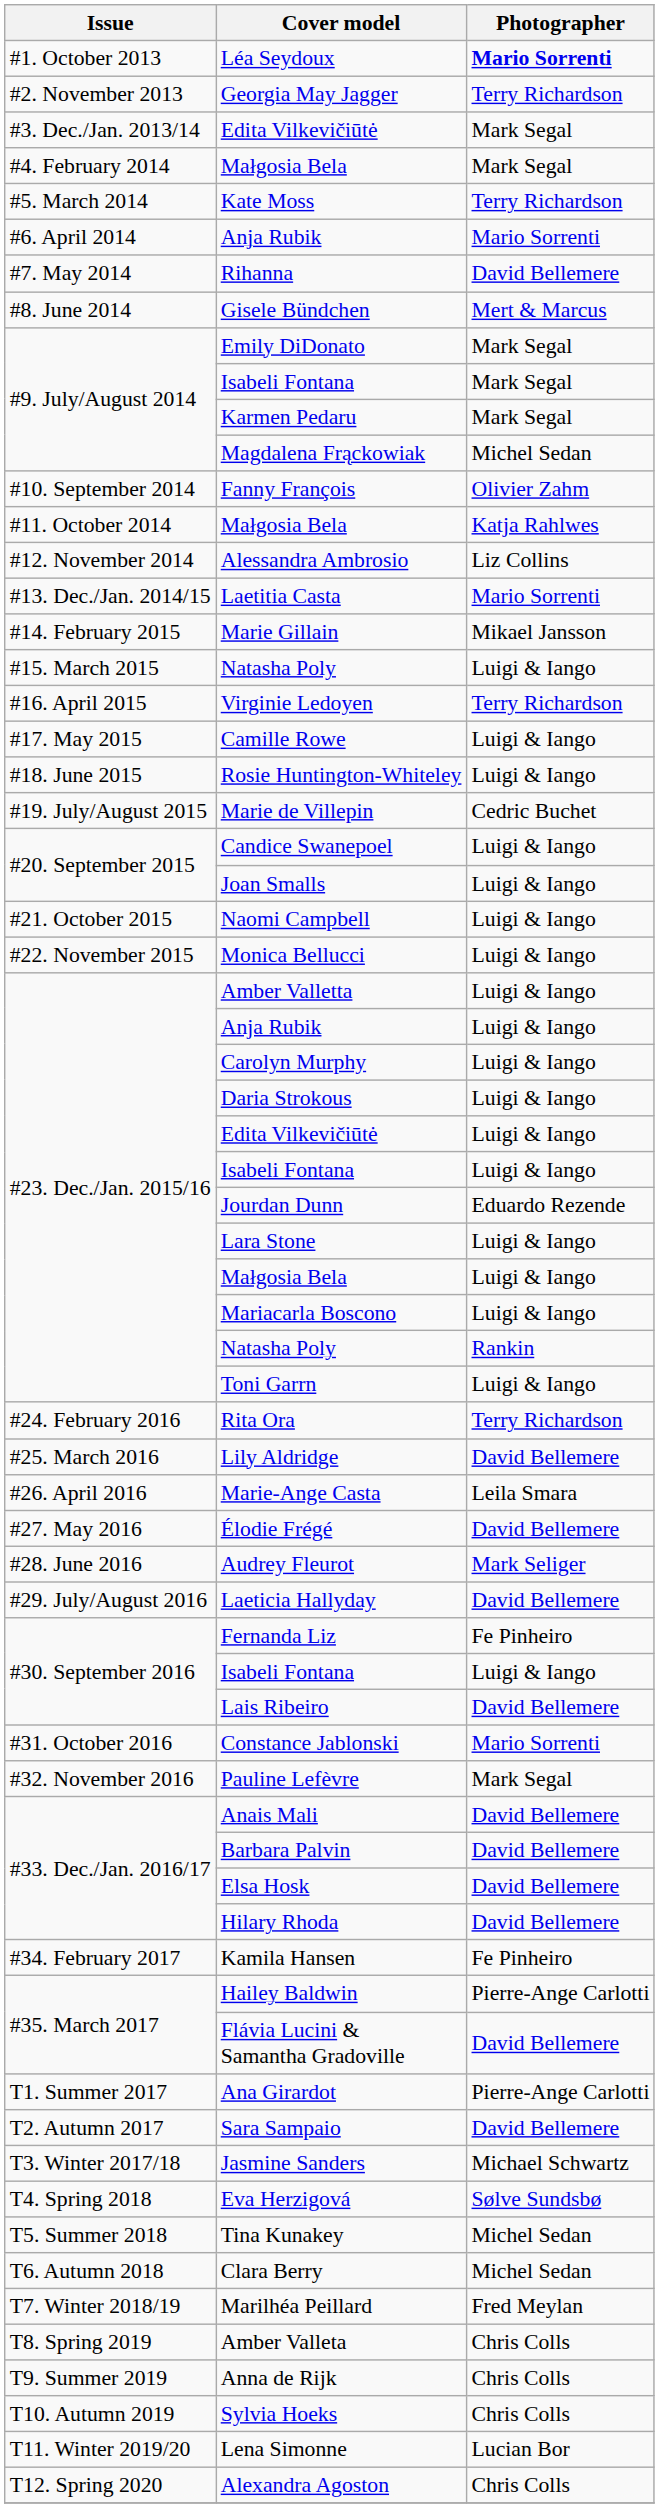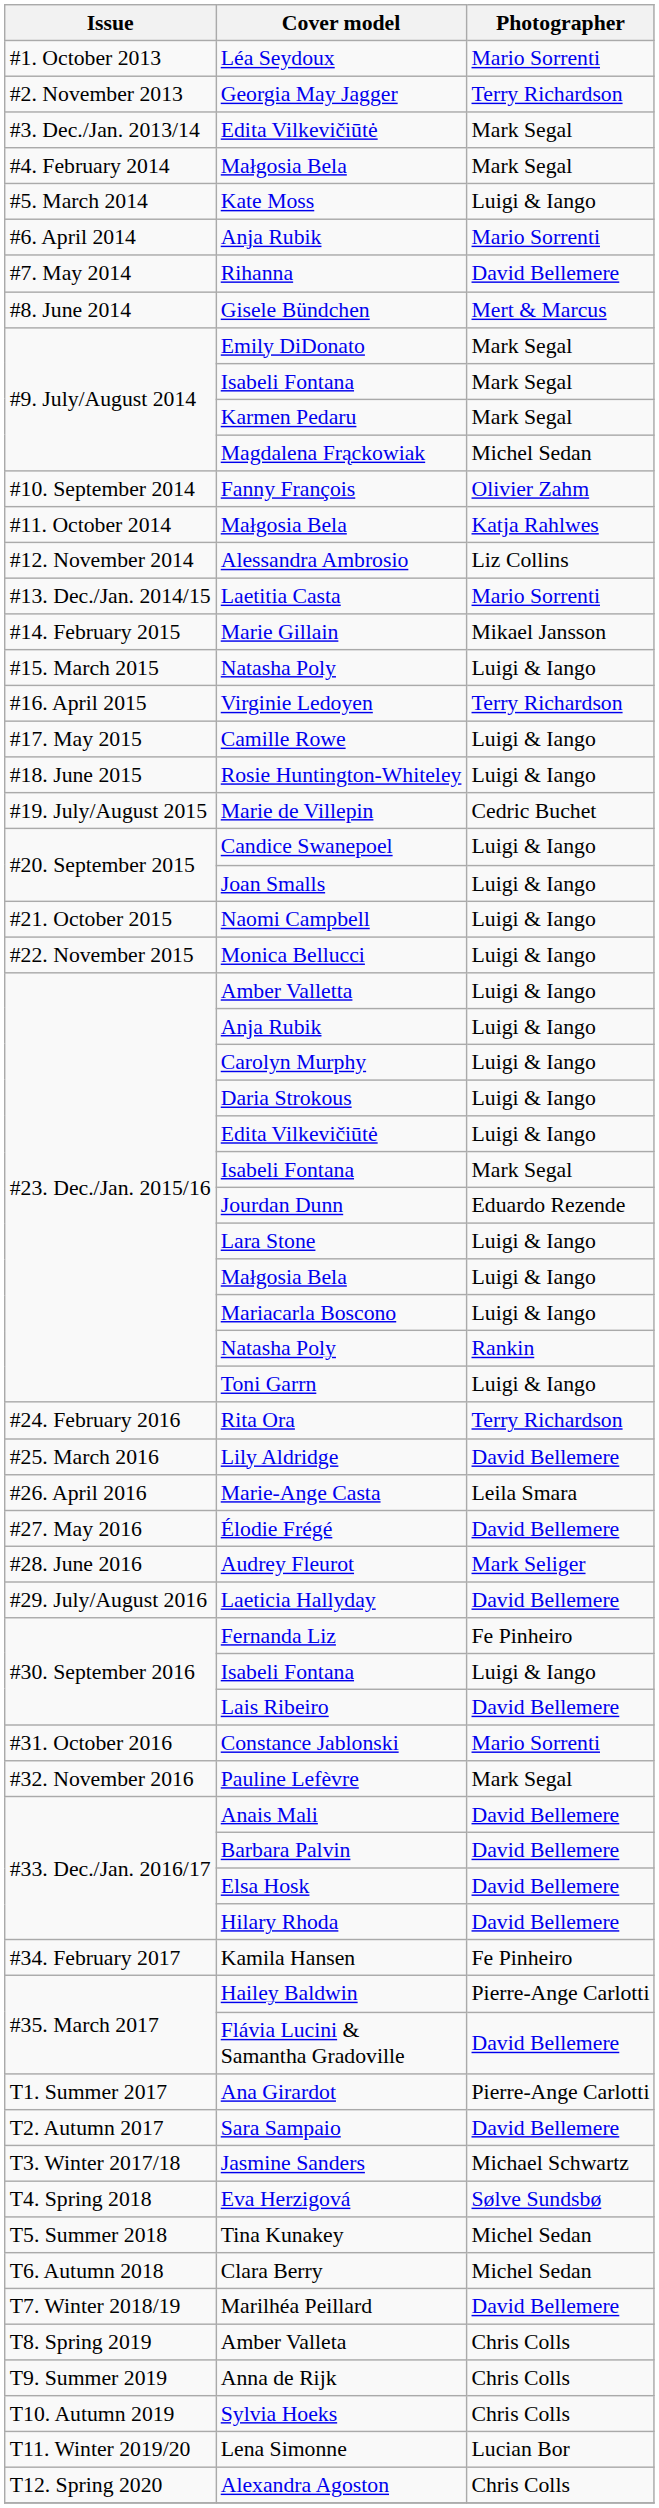Léa Seydoux | Photographer: bold -> normal
Kate Moss | Photographer: Terry Richardson -> Luigi & Iango
#23. Dec./Jan. 2015/16 / Isabeli Fontana | Photographer: Luigi & Iango -> Mark Segal
Marilhéa Peillard | Photographer: Fred Meylan -> David Bellemere
